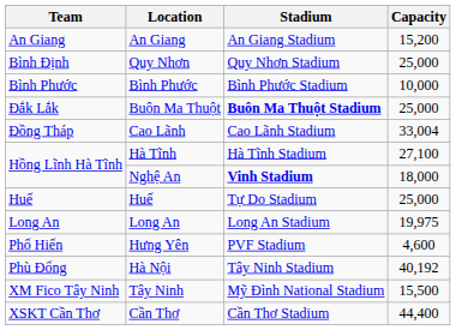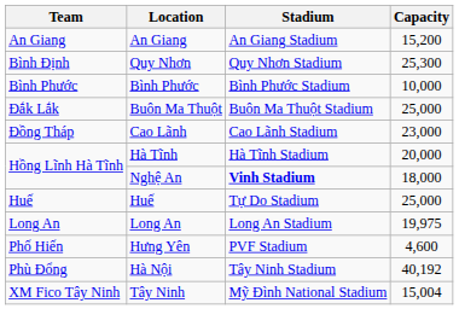Quy Nhơn | Capacity: 25,000 -> 25,300
Buôn Ma Thuột | Stadium: bold -> normal
Cao Lãnh | Capacity: 33,004 -> 23,000
Hà Tĩnh | Capacity: 27,100 -> 20,000
Tây Ninh | Capacity: 15,500 -> 15,004
- row: XSKT Cần Thơ | Cần Thơ | Cần Thơ Stadium | 44,400
